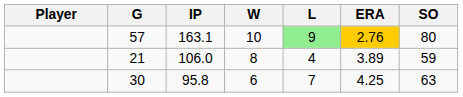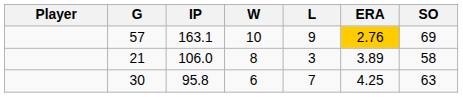57 | L: lightgreen background -> no background
57 | SO: 80 -> 69
21 | L: 4 -> 3
21 | SO: 59 -> 58
